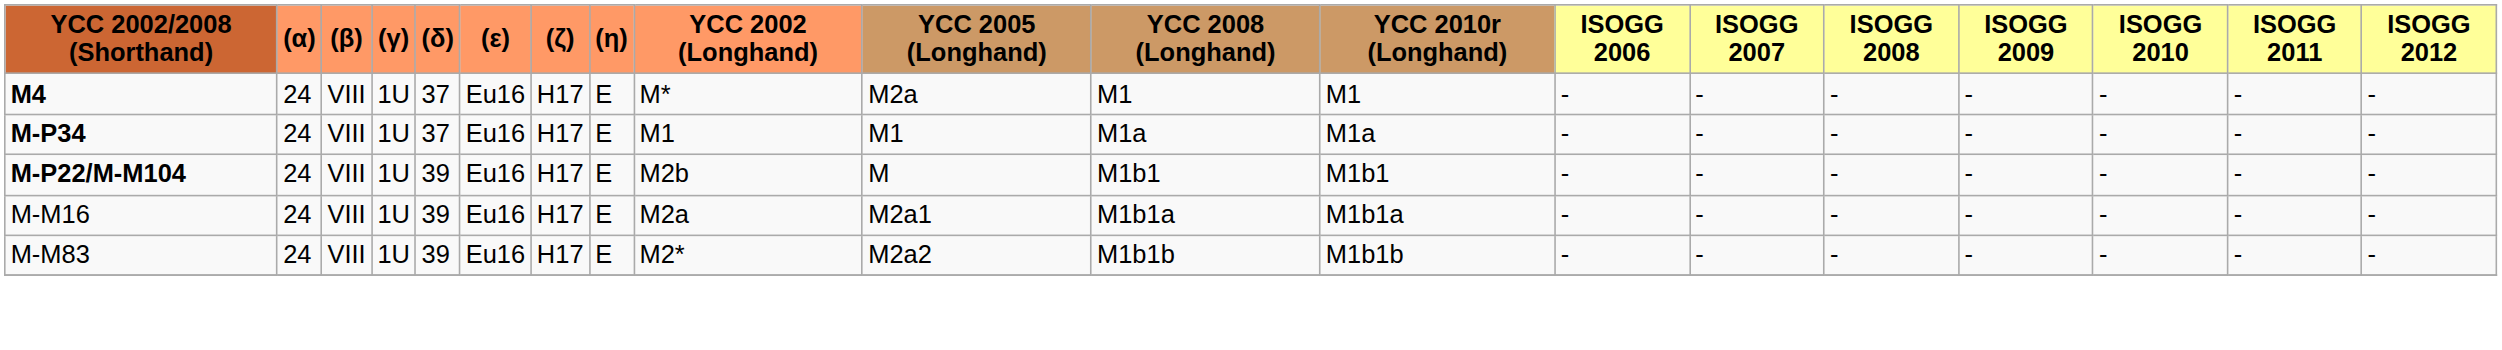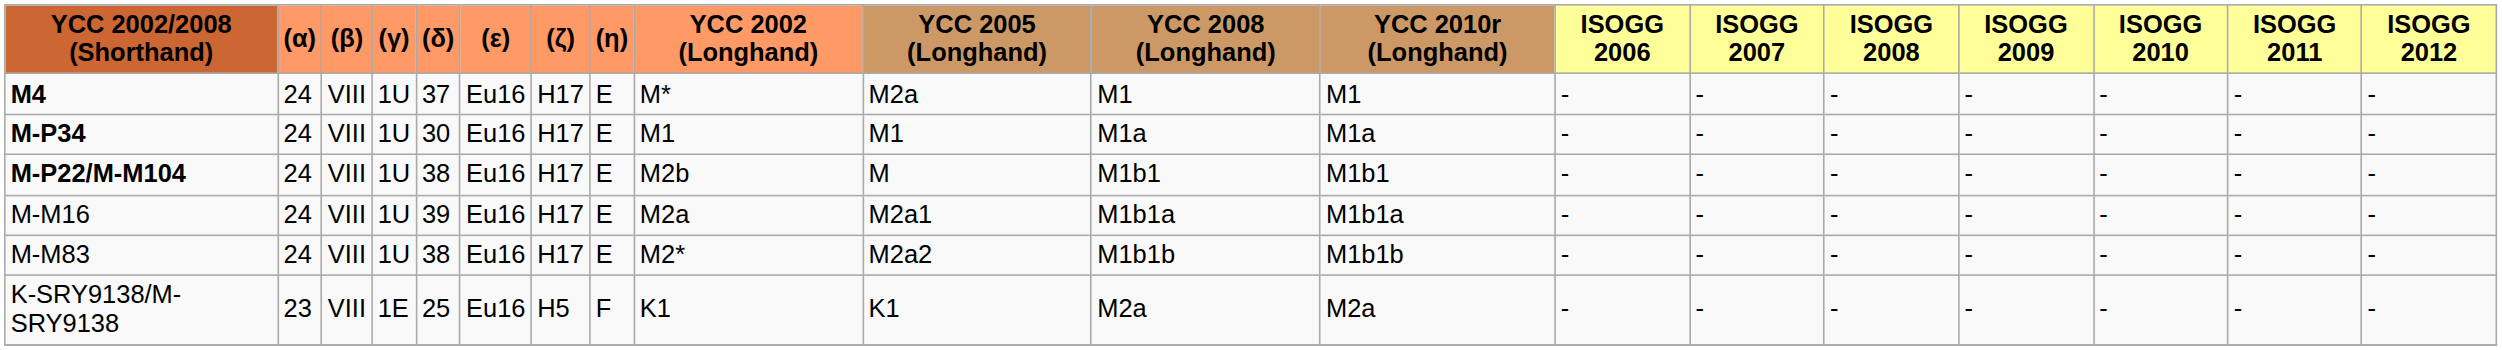M-P34 | (δ): 37 -> 30
M-P22/M-M104 | (δ): 39 -> 38
M-M83 | (δ): 39 -> 38
+ row: K-SRY9138/M-SRY9138 | 23 | VIII | 1E | 25 | Eu16 | H5 | F | K1 | K1 | M2a | M2a | - | - | - | - | - | - | -
